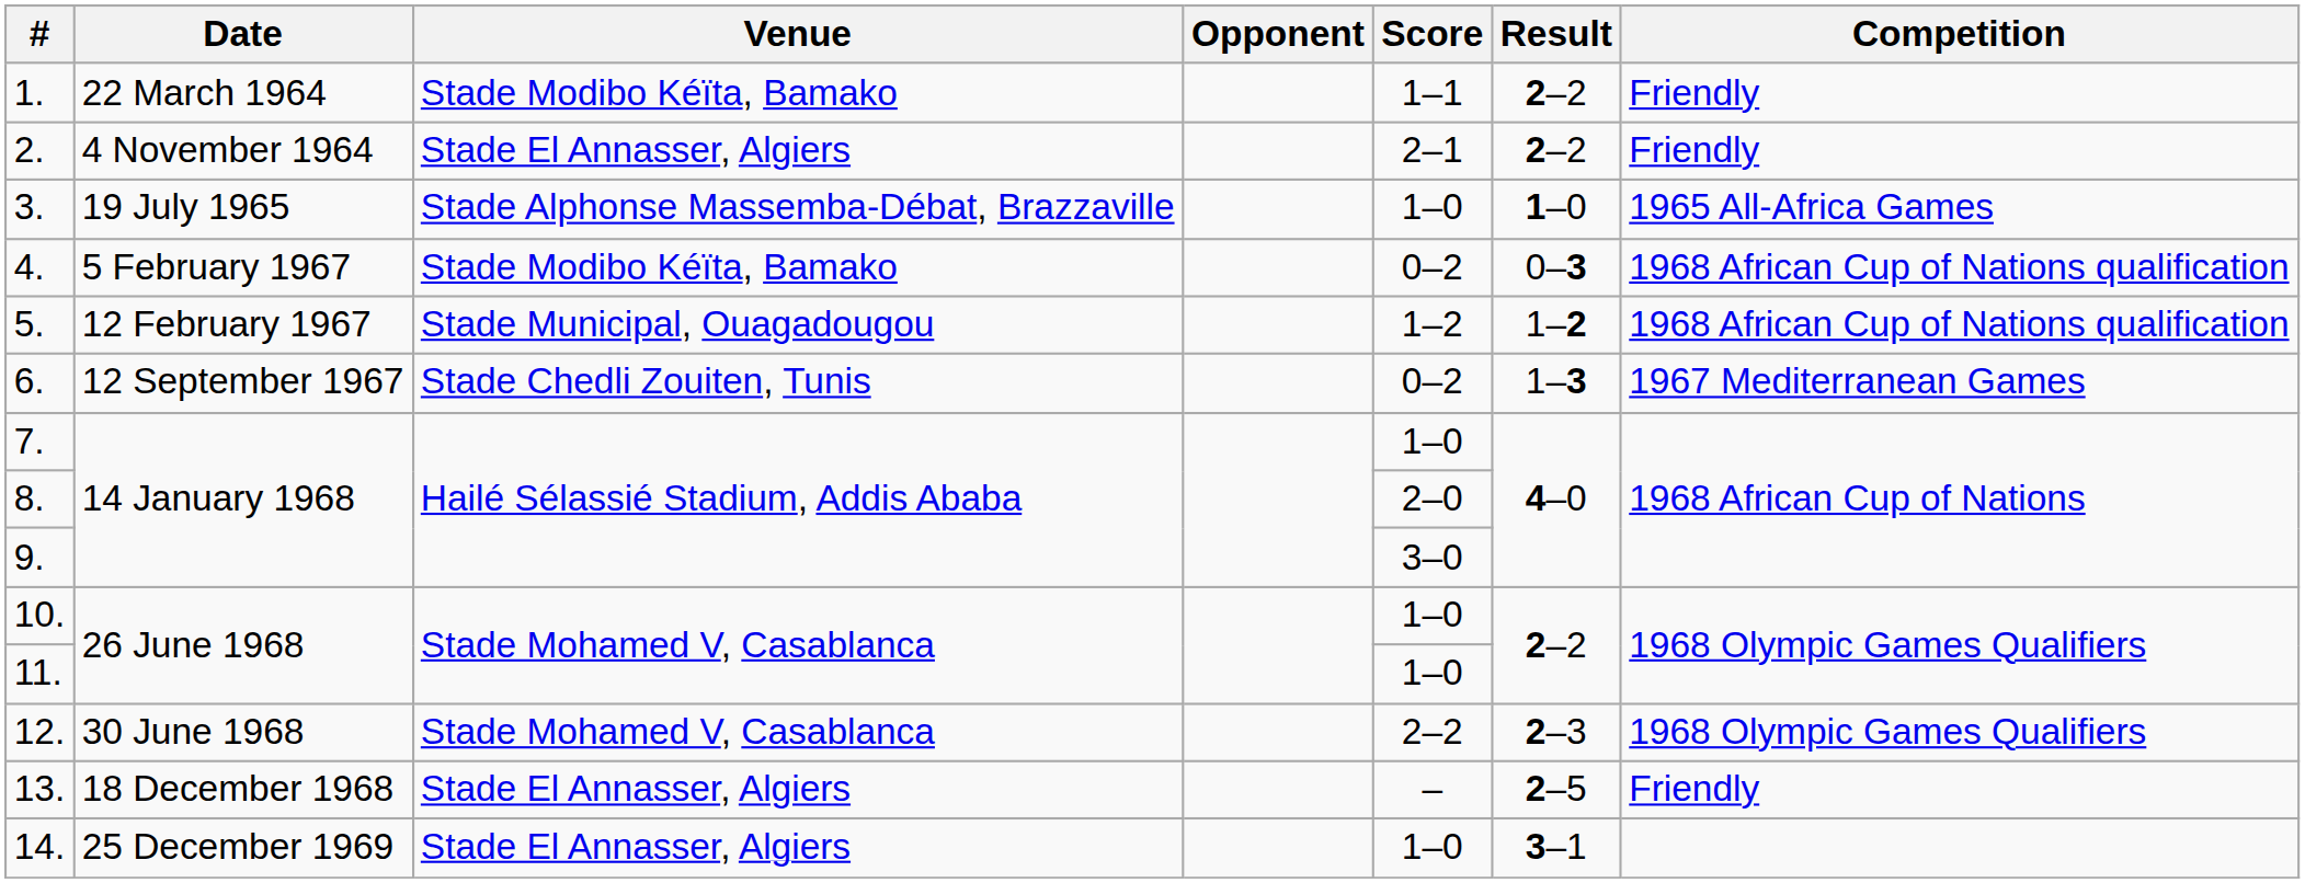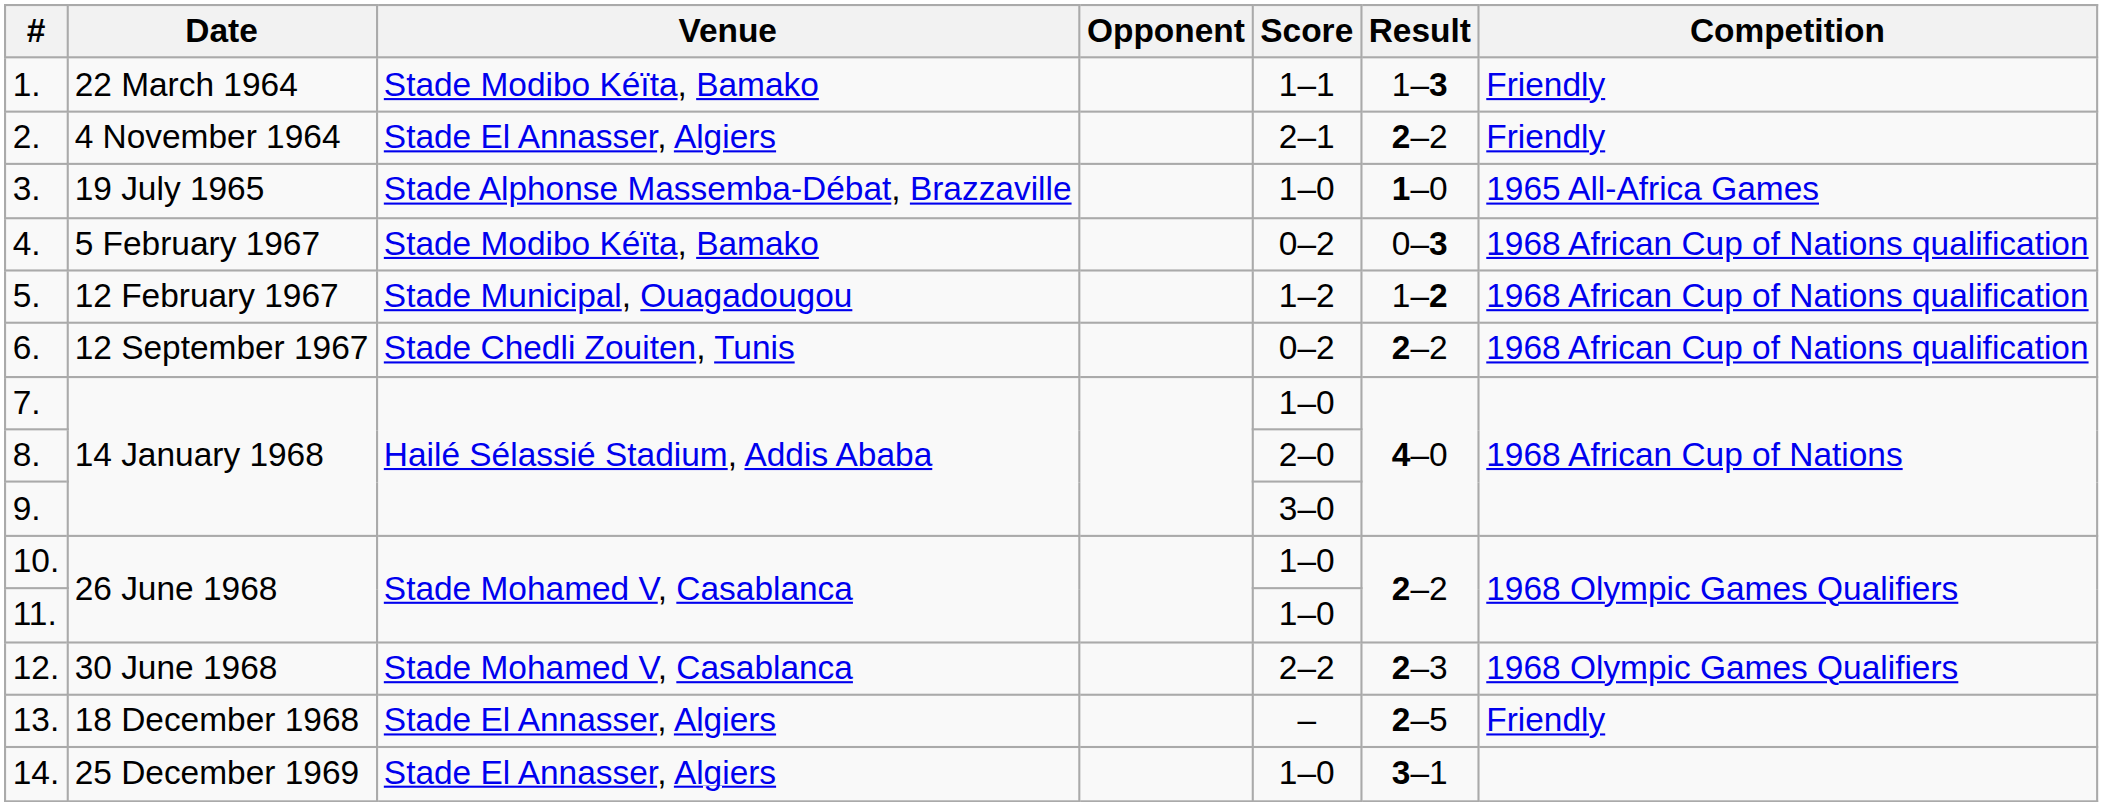1. | Result: 2–2 -> 1–3
6. | Result: 1–3 -> 2–2
6. | Competition: 1967 Mediterranean Games -> 1968 African Cup of Nations qualification
